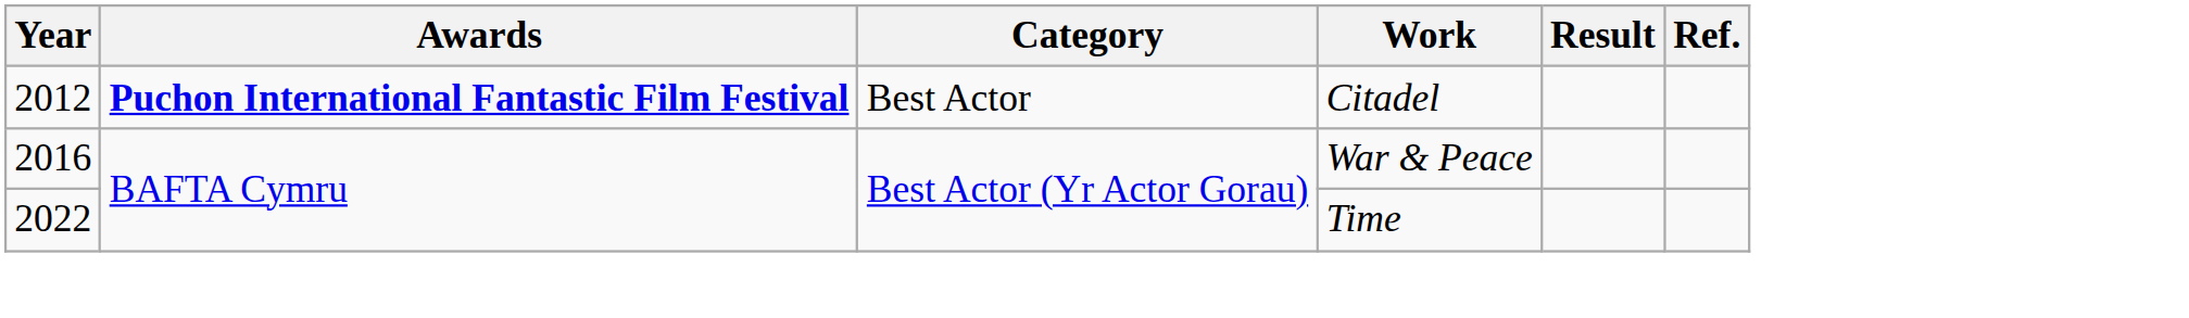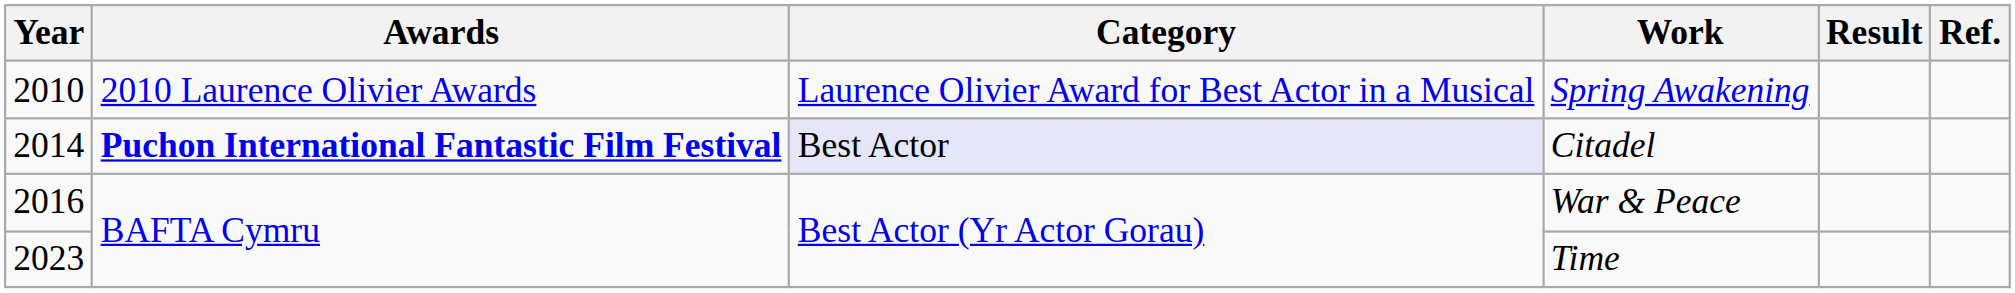+ row: 2010 | 2010 Laurence Olivier Awards | Laurence Olivier Award for Best Actor in a Musical | Spring Awakening
Citadel | Year: 2012 -> 2014
Citadel | Category: no background -> lavender background
Time | Year: 2022 -> 2023
